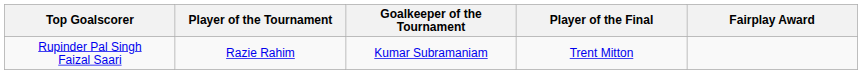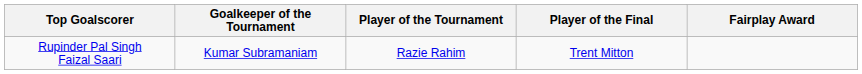columns swapped: Player of the Tournament <-> Goalkeeper of the Tournament
